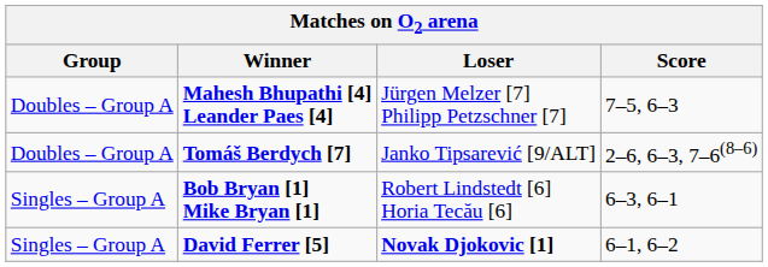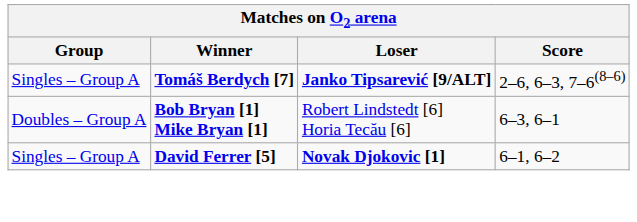- row: Doubles – Group A | Mahesh Bhupathi [4] Leander Paes [4] | Jürgen Melzer [7] Philipp Petzschner [7] | 7–5, 6–3
Tomáš Berdych [7] | Group: Doubles – Group A -> Singles – Group A
Tomáš Berdych [7] | Loser: normal -> bold
Bob Bryan [1] Mike Bryan [1] | Group: Singles – Group A -> Doubles – Group A
